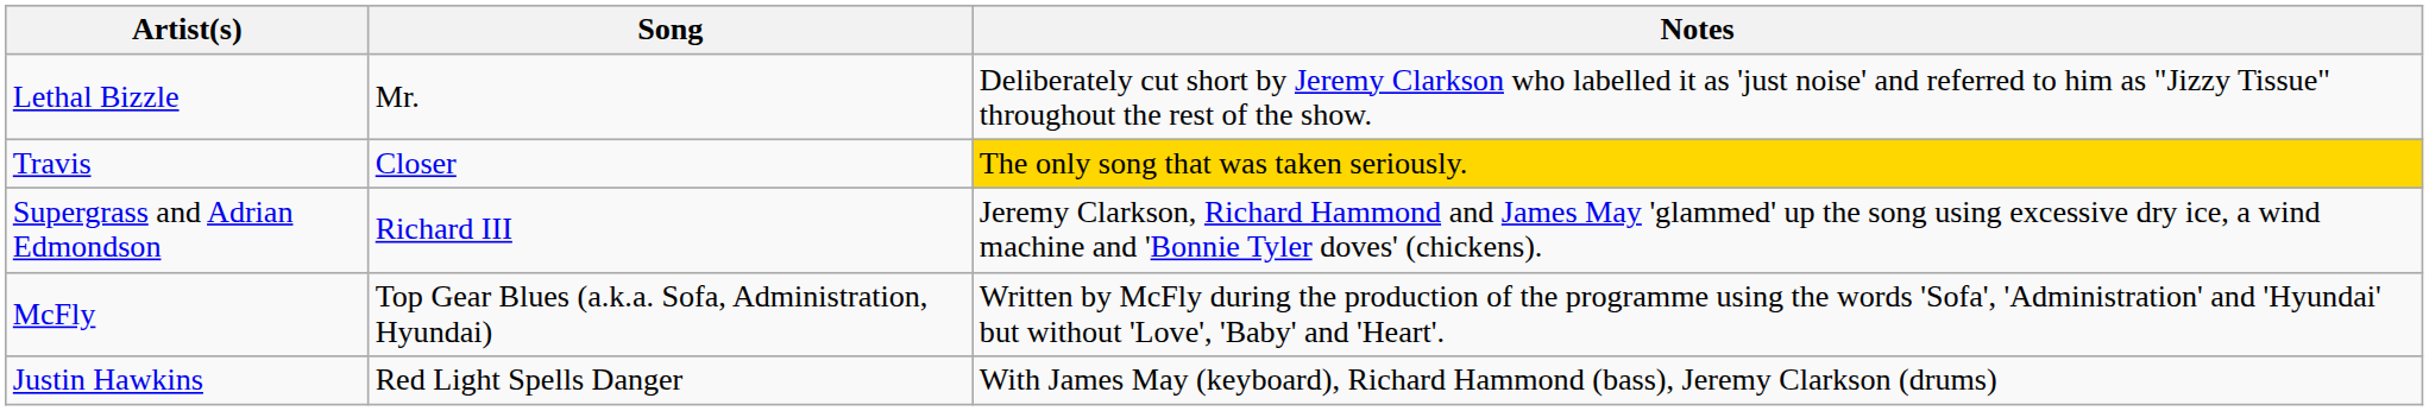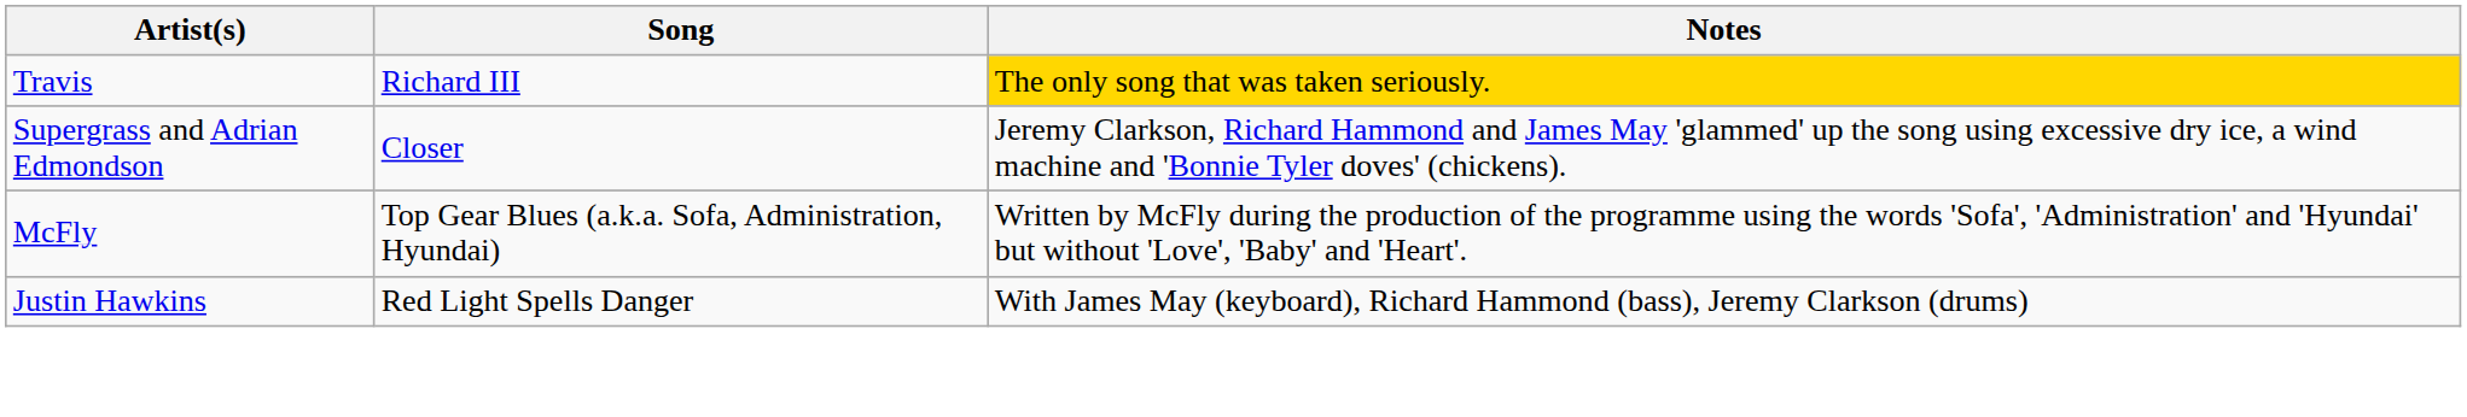- row: Lethal Bizzle | Mr. | Deliberately cut short by Jeremy Clarkson who labelled it as 'just noise' and referred to him as "Jizzy Tissue" throughout the rest of the show.
Travis | Song: Closer -> Richard III
Supergrass and Adrian Edmondson | Song: Richard III -> Closer
